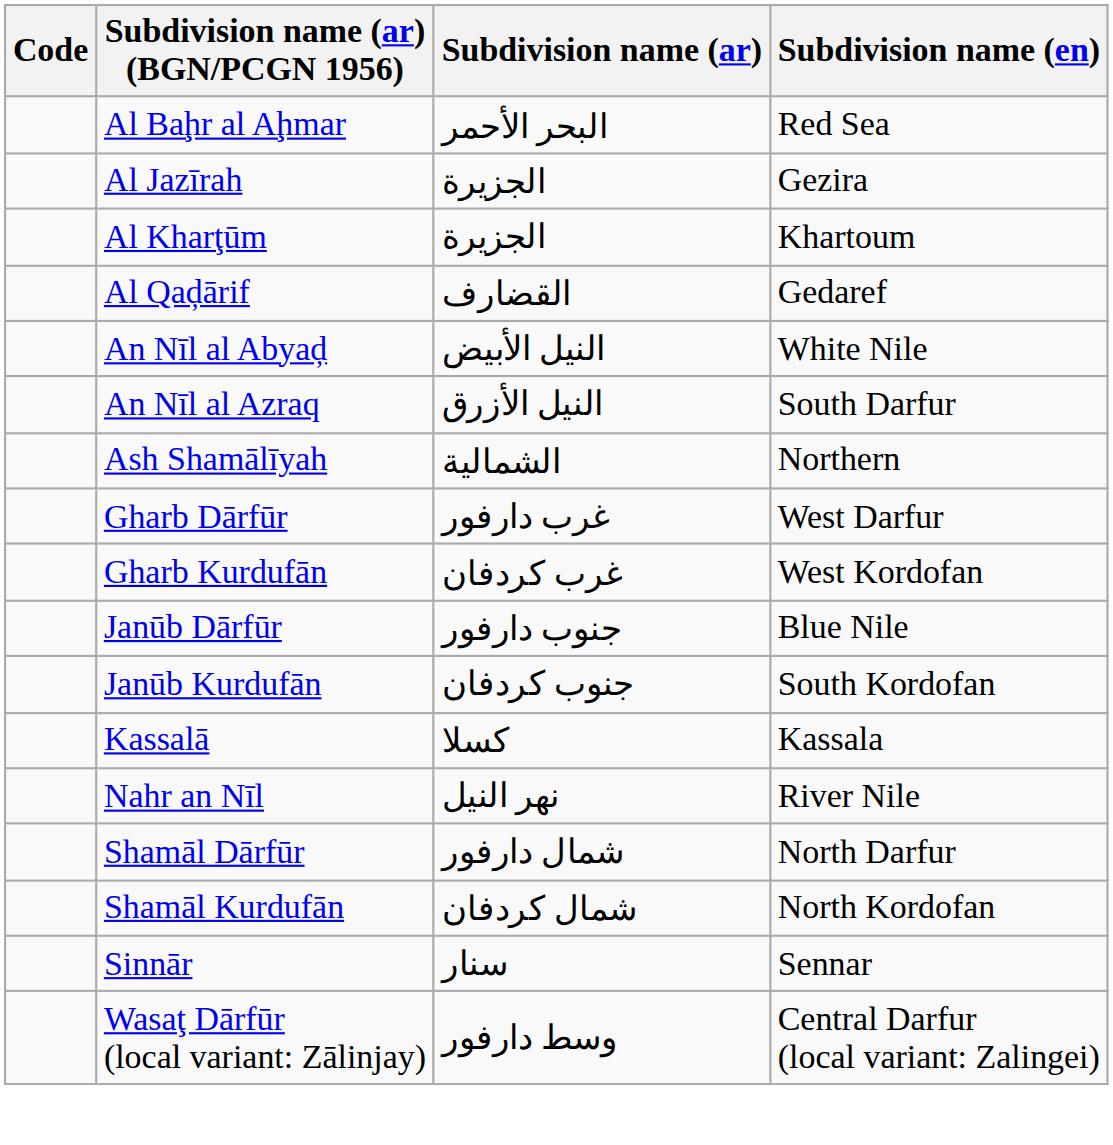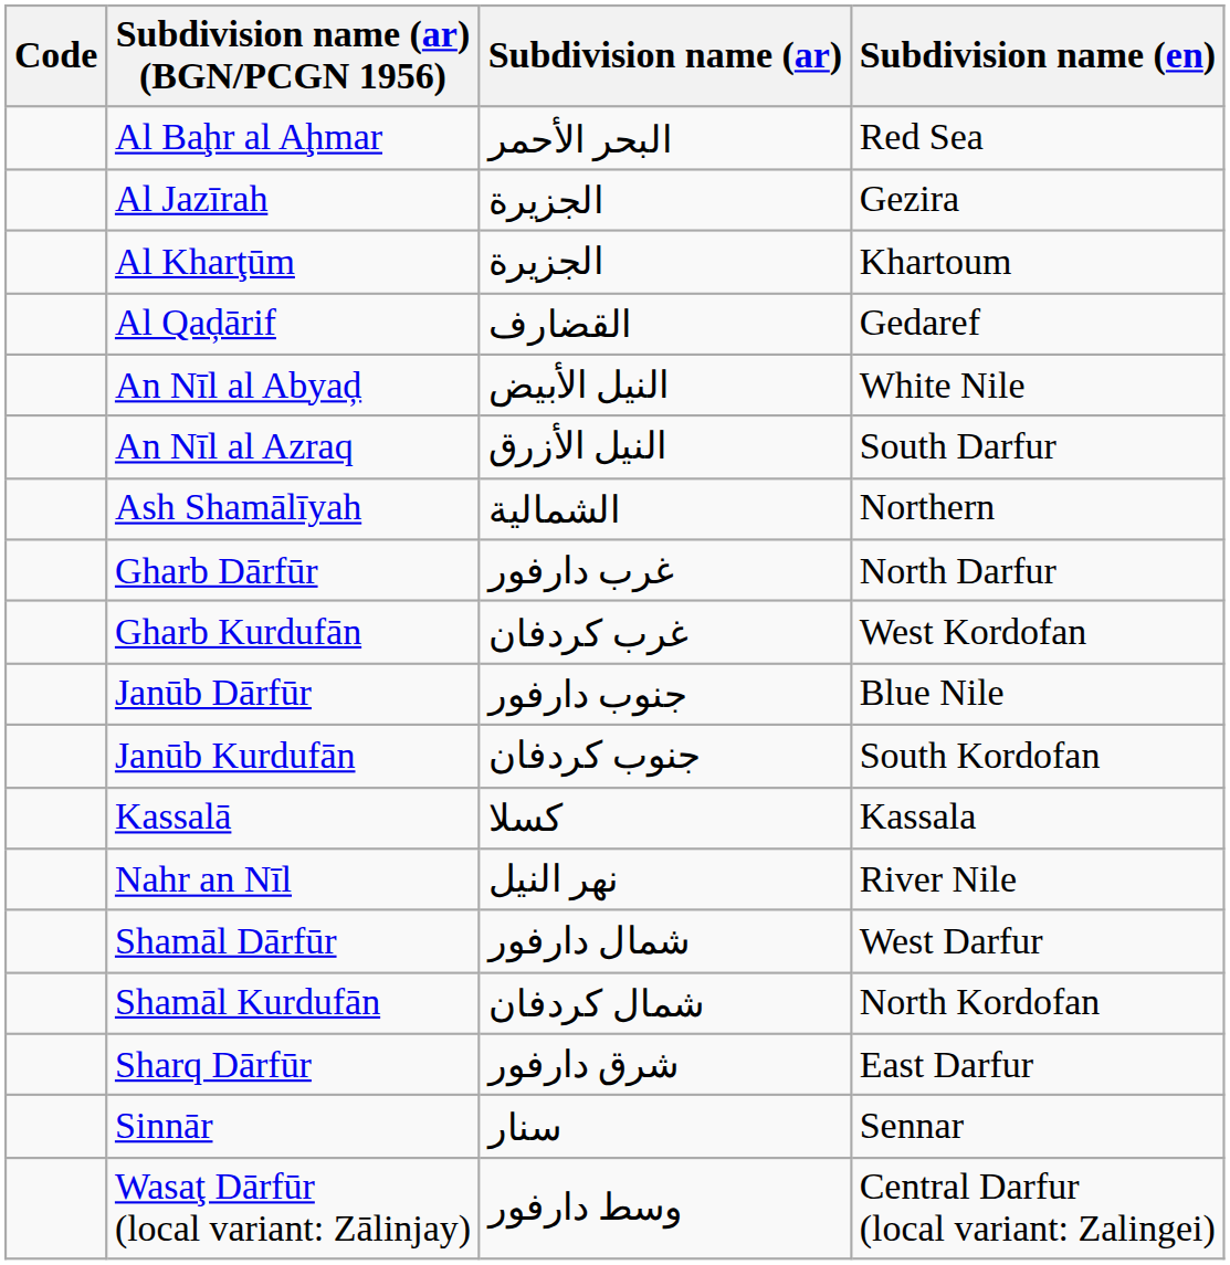Gharb Dārfūr | Subdivision name (en): West Darfur -> North Darfur
Shamāl Dārfūr | Subdivision name (en): North Darfur -> West Darfur
+ row: Sharq Dārfūr | شرق دارفور | East Darfur
